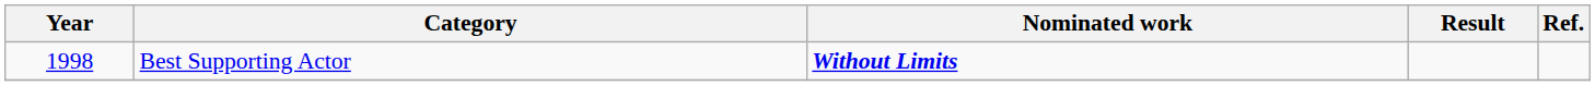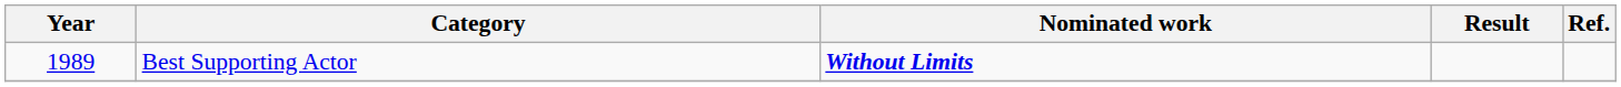Best Supporting Actor | Year: 1998 -> 1989
